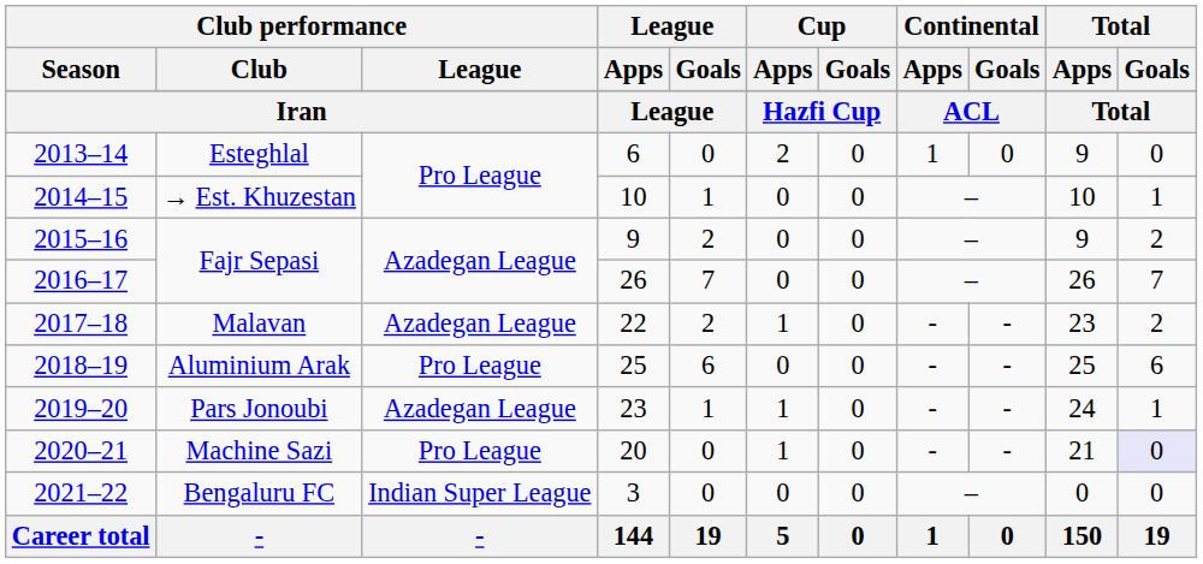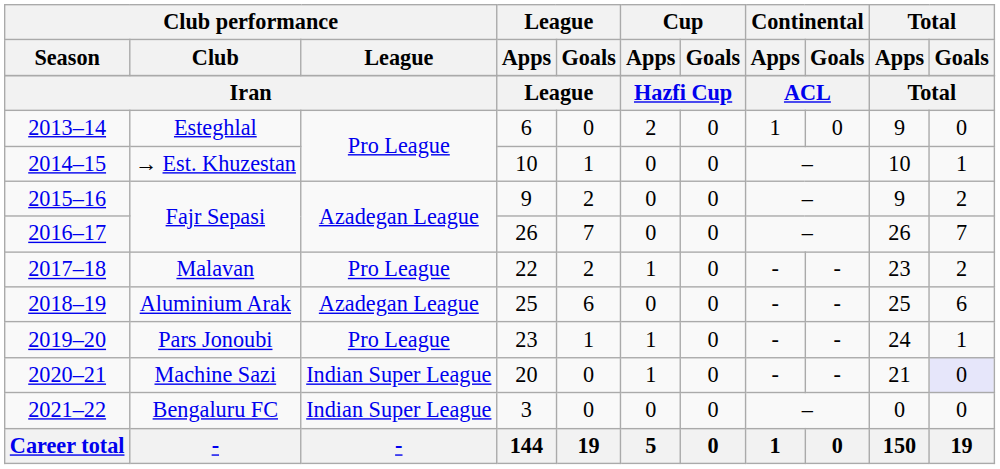2017–18 | Club performance / League: Azadegan League -> Pro League
2018–19 | Club performance / League: Pro League -> Azadegan League
2019–20 | Club performance / League: Azadegan League -> Pro League
2020–21 | Club performance / League: Pro League -> Indian Super League
